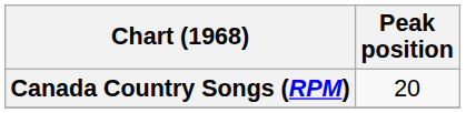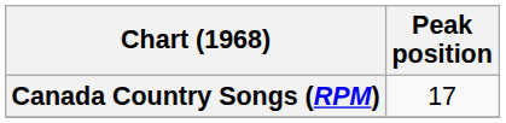Canada Country Songs (RPM) | Peak position: 20 -> 17
